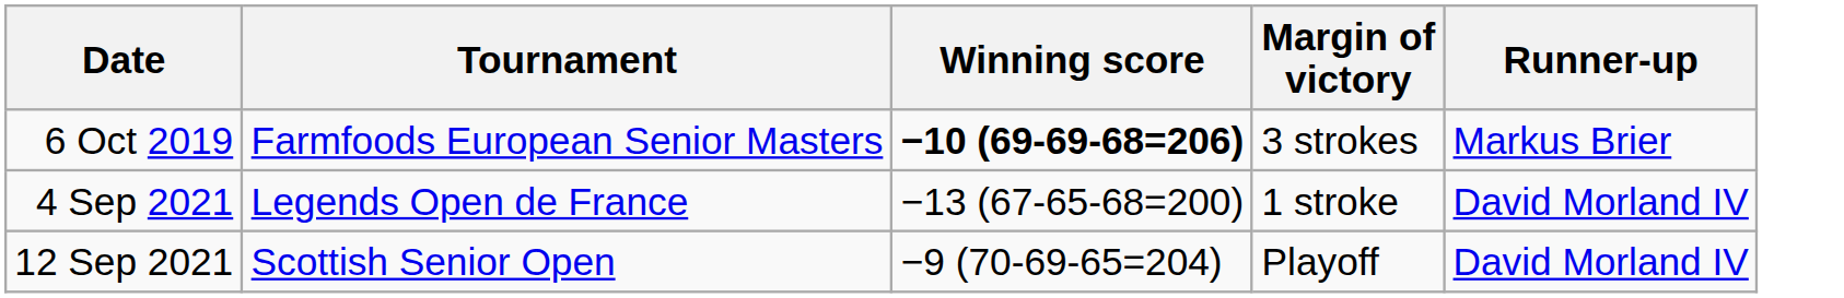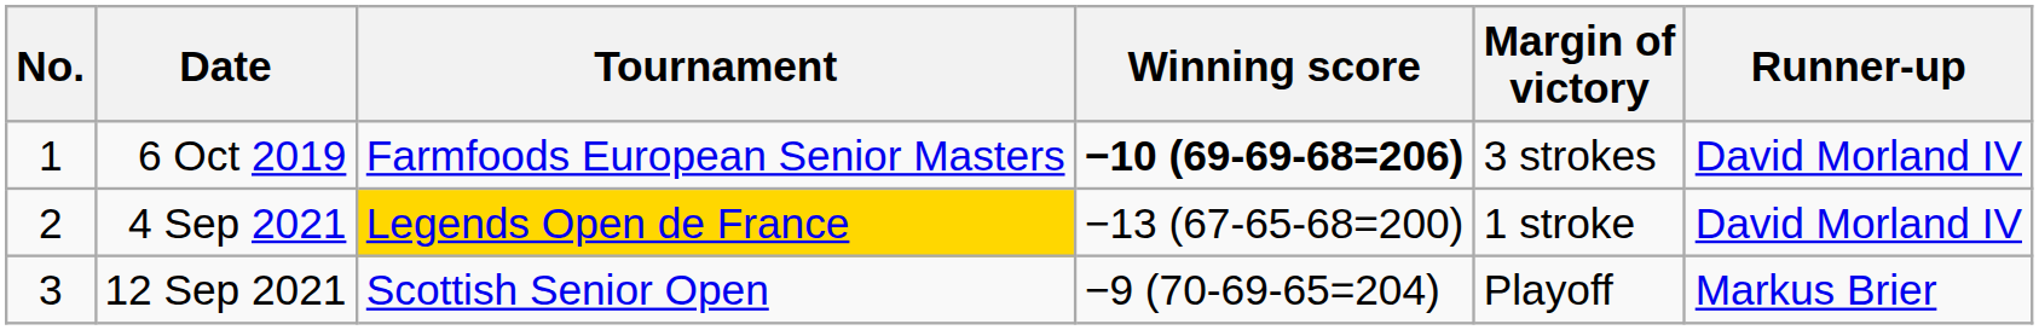+ column: No. | 1 | 2 | 3
6 Oct 2019 | Runner-up: Markus Brier -> David Morland IV
4 Sep 2021 | Tournament: no background -> gold background
12 Sep 2021 | Runner-up: David Morland IV -> Markus Brier
